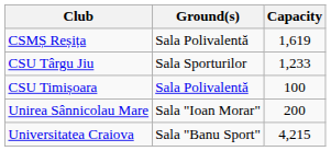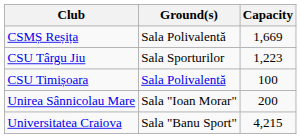CSMȘ Reșița | Capacity: 1,619 -> 1,669
CSU Târgu Jiu | Capacity: 1,233 -> 1,223
